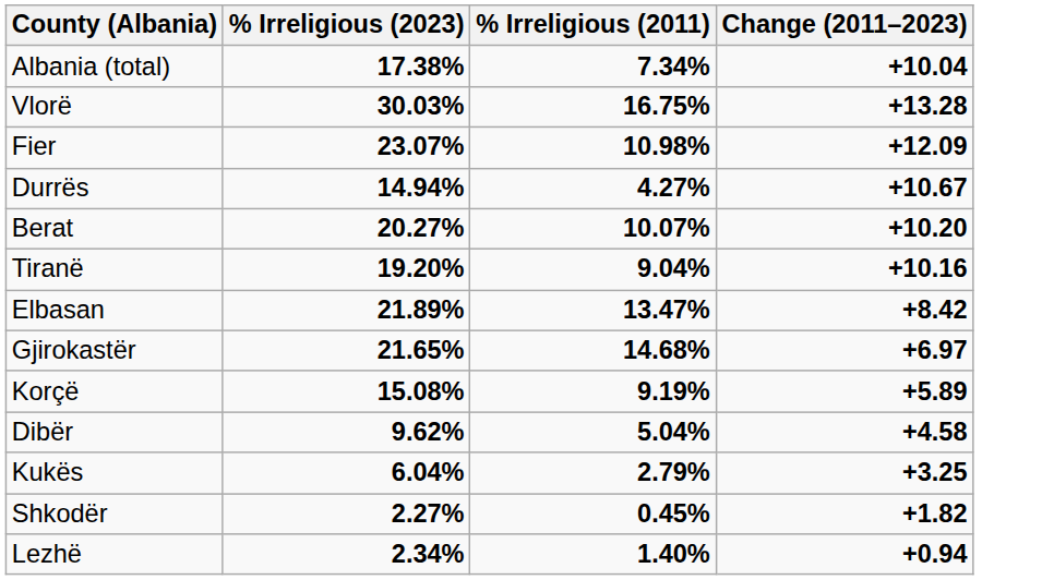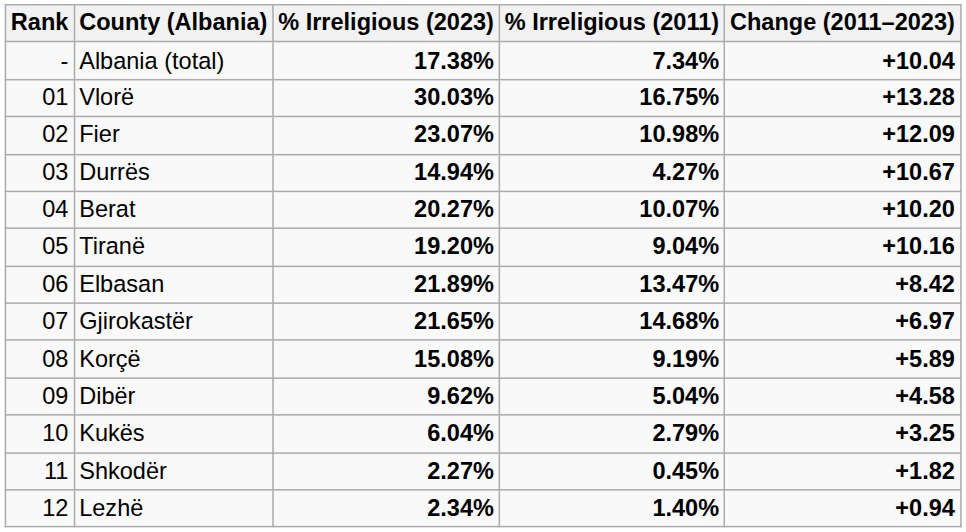+ column: Rank | - | 01 | 02 | 03 | 04 | 05 | 06 | 07 | 08 | 09 | 10 | 11 | 12
